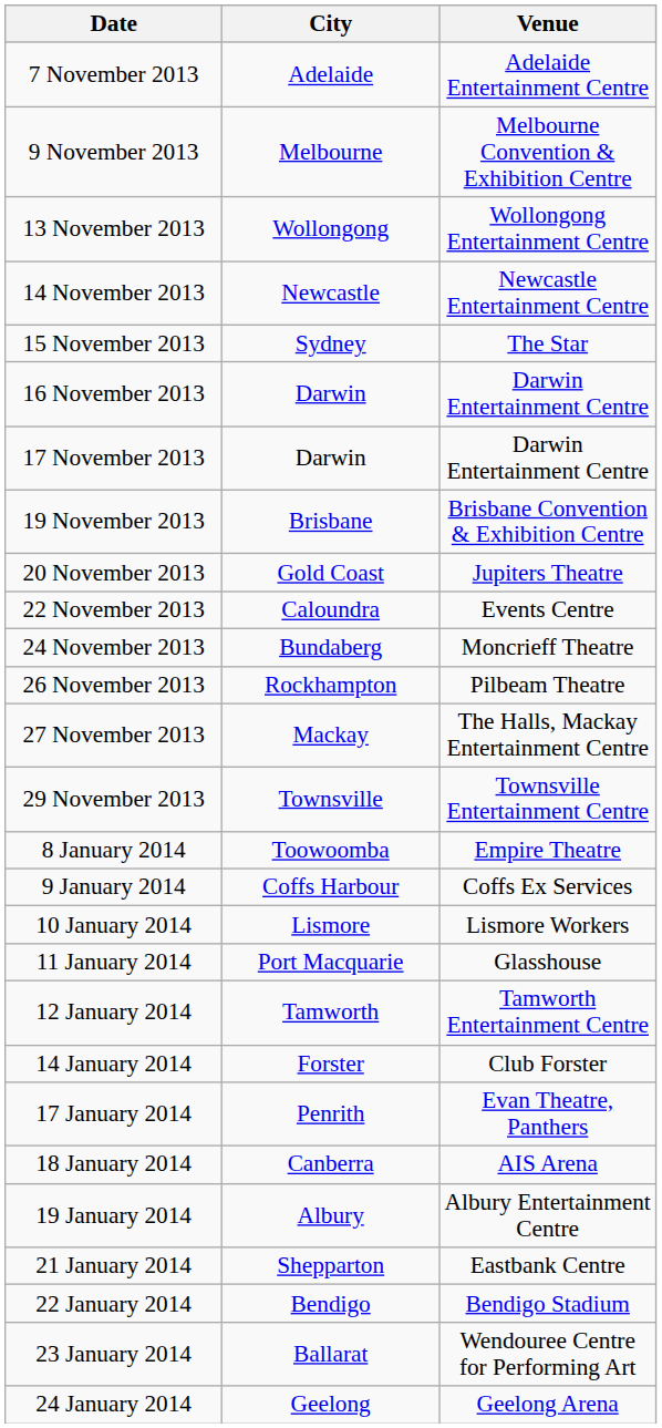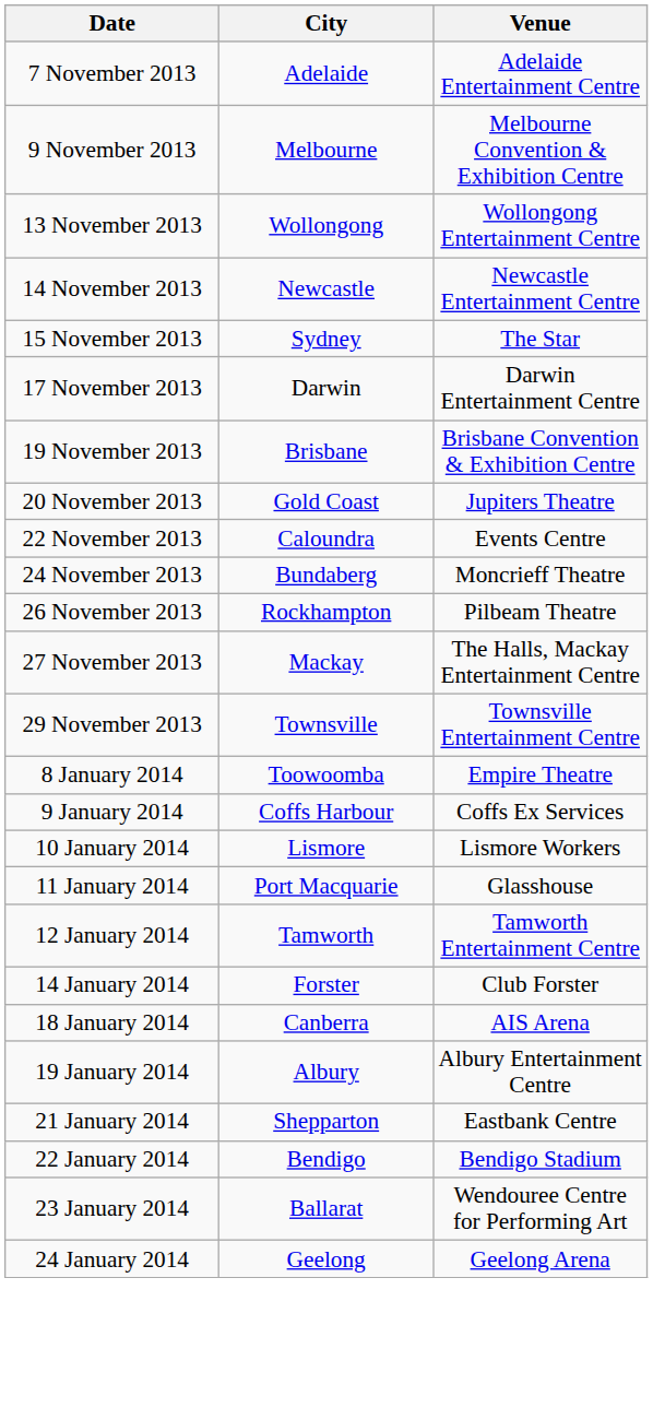- row: 16 November 2013 | Darwin | Darwin Entertainment Centre
- row: 17 January 2014 | Penrith | Evan Theatre, Panthers
